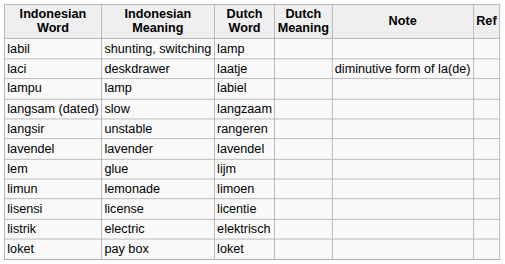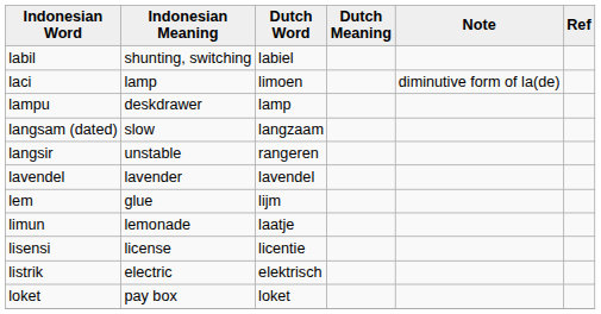labil | Dutch Word: lamp -> labiel
laci | Indonesian Meaning: deskdrawer -> lamp
laci | Dutch Word: laatje -> limoen
lampu | Indonesian Meaning: lamp -> deskdrawer
lampu | Dutch Word: labiel -> lamp
limun | Dutch Word: limoen -> laatje
